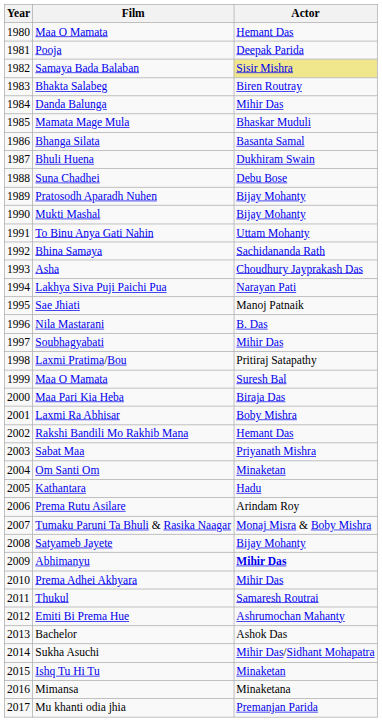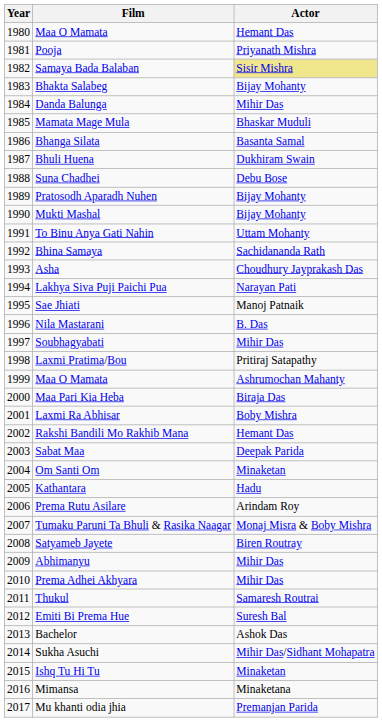Pooja | Actor: Deepak Parida -> Priyanath Mishra
Bhakta Salabeg | Actor: Biren Routray -> Bijay Mohanty
1999 / Maa O Mamata | Actor: Suresh Bal -> Ashrumochan Mahanty
Sabat Maa | Actor: Priyanath Mishra -> Deepak Parida
Satyameb Jayete | Actor: Bijay Mohanty -> Biren Routray
Abhimanyu | Actor: bold -> normal
Emiti Bi Prema Hue | Actor: Ashrumochan Mahanty -> Suresh Bal
